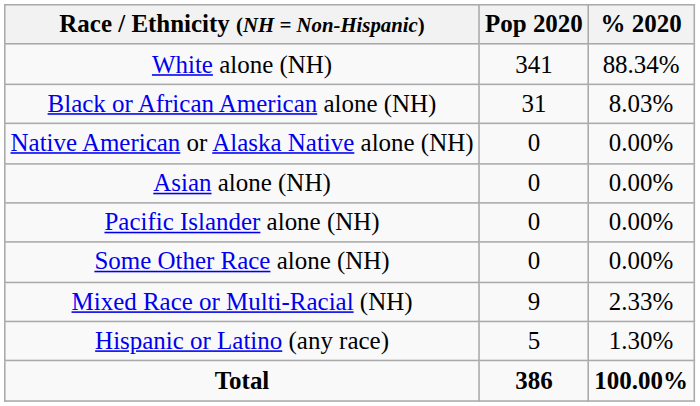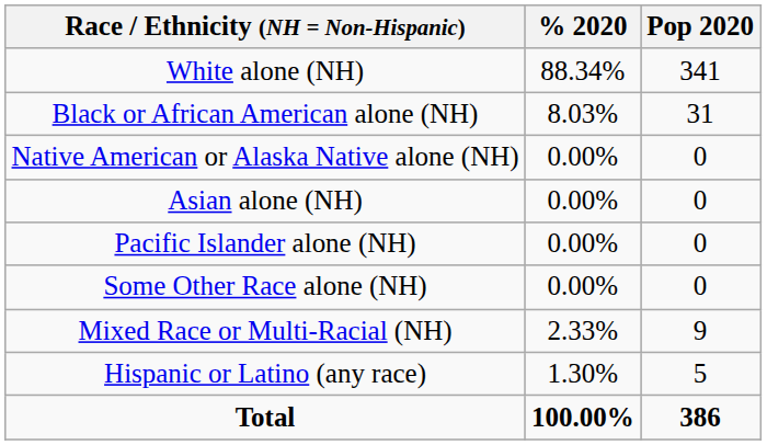columns swapped: Pop 2020 <-> % 2020
